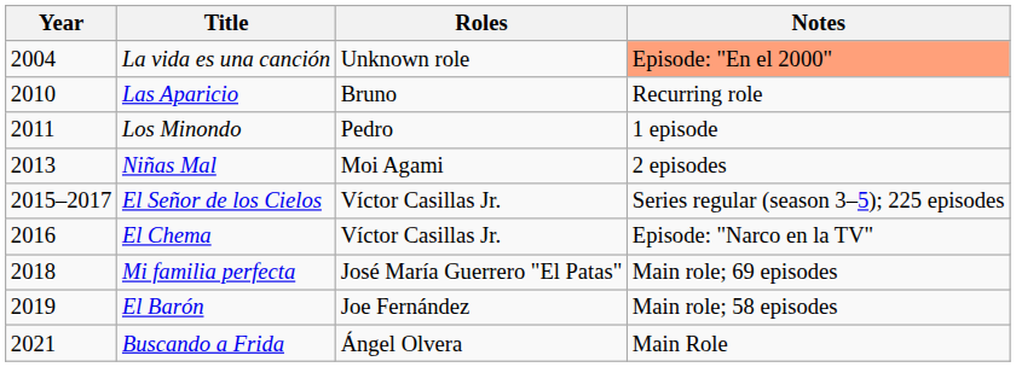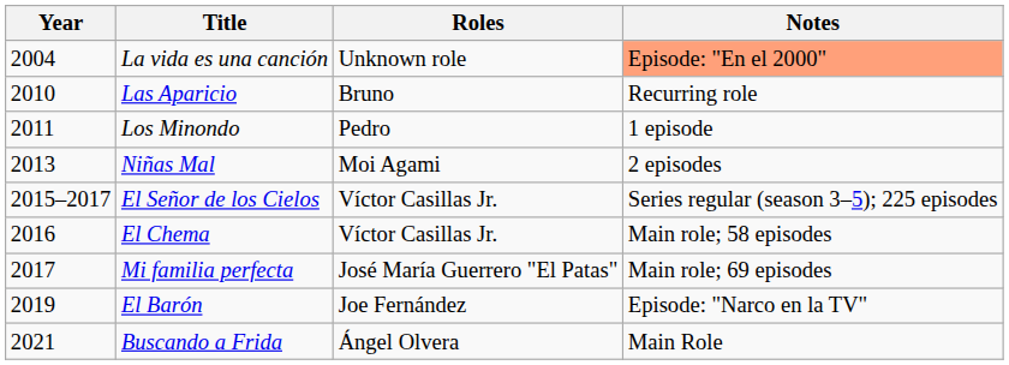El Chema | Notes: Episode: "Narco en la TV" -> Main role; 58 episodes
Mi familia perfecta | Year: 2018 -> 2017
El Barón | Notes: Main role; 58 episodes -> Episode: "Narco en la TV"
